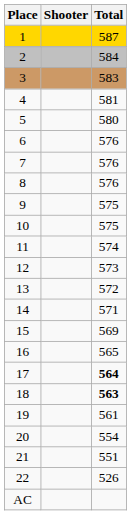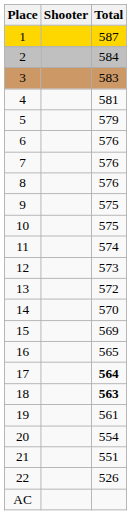5 | Total: 580 -> 579
14 | Total: 571 -> 570
